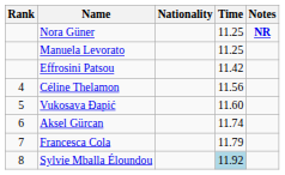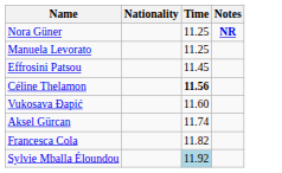- column: Rank | 4 | 5 | 6 | 7 | 8
Effrosini Patsou | Time: 11.42 -> 11.45
Céline Thelamon | Time: normal -> bold
Francesca Cola | Time: 11.79 -> 11.82
